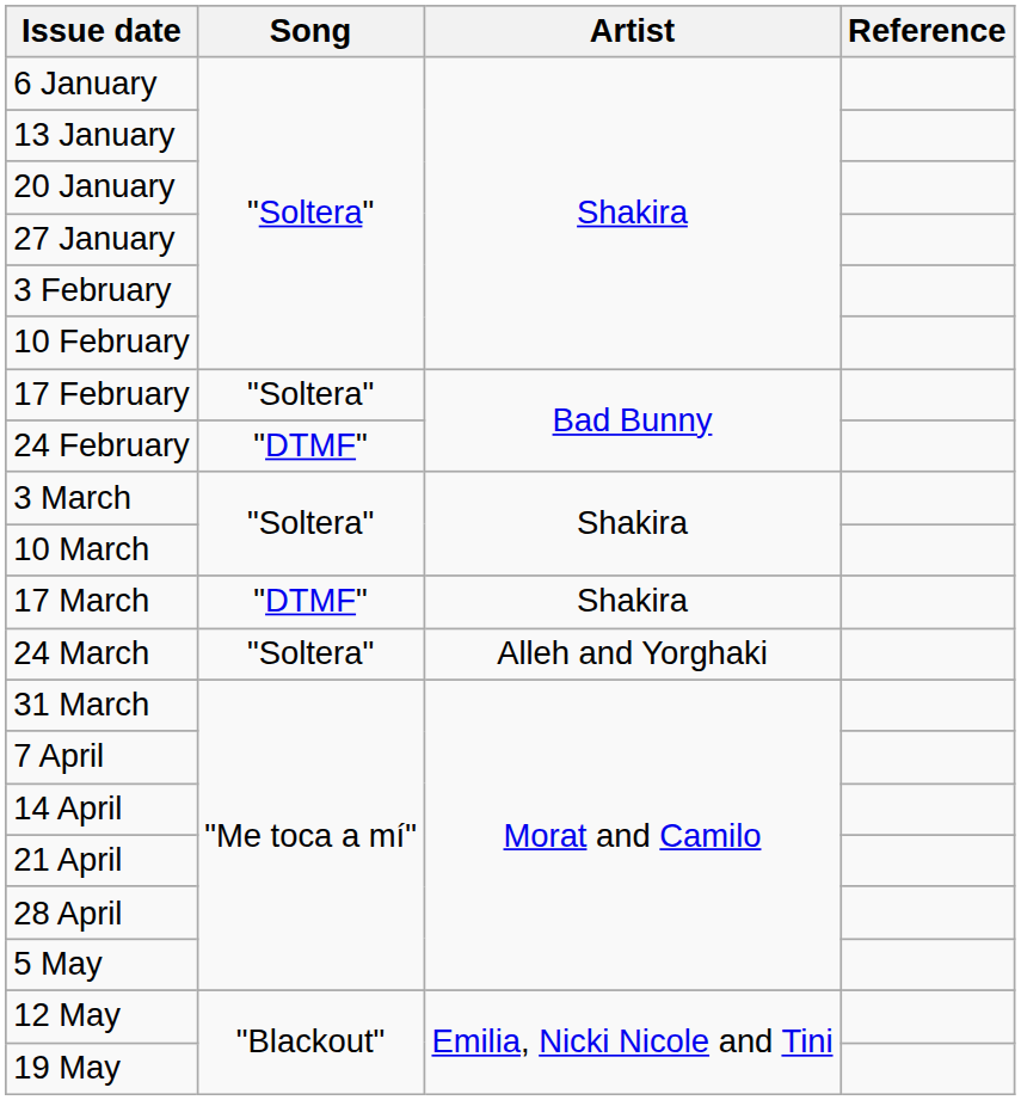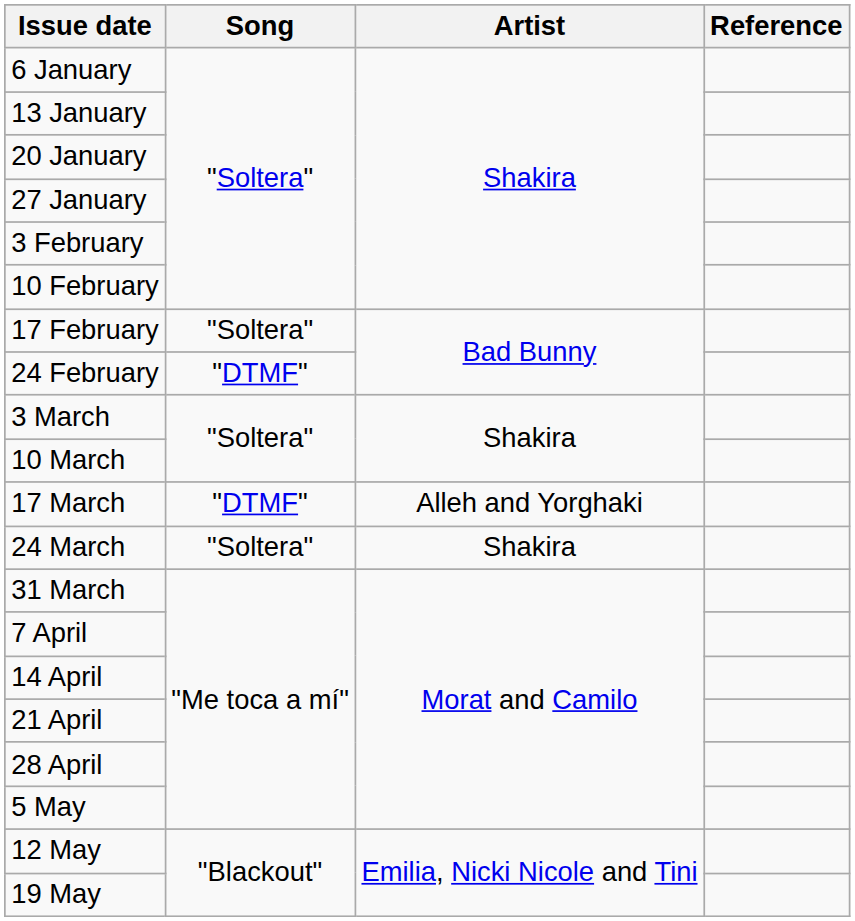17 March | Artist: Shakira -> Alleh and Yorghaki
24 March | Artist: Alleh and Yorghaki -> Shakira
